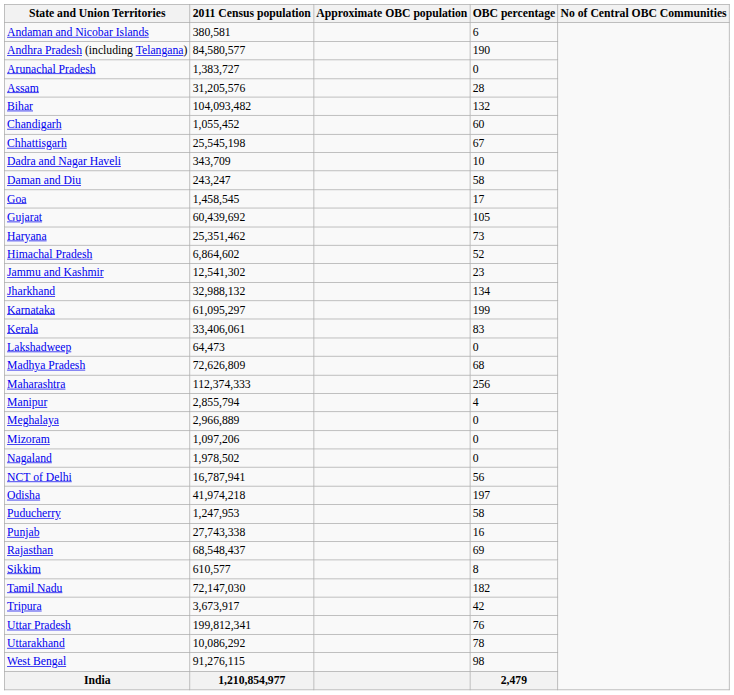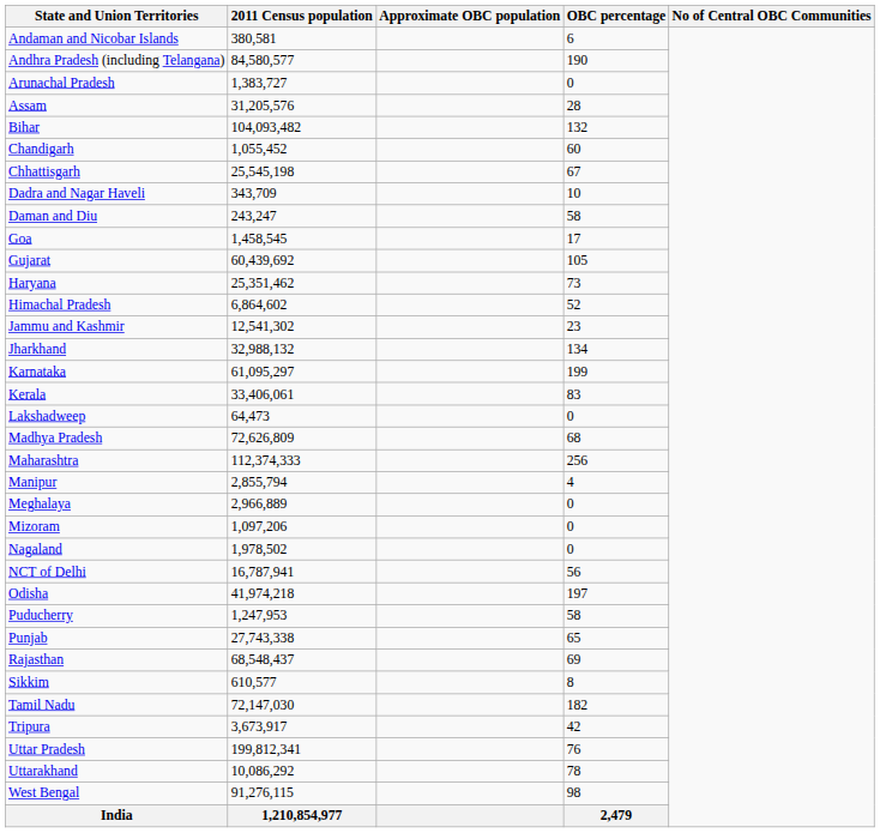Punjab | OBC percentage: 16 -> 65
